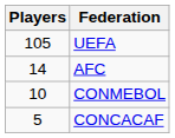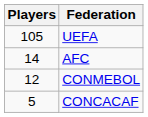CONMEBOL | Players: 10 -> 12
